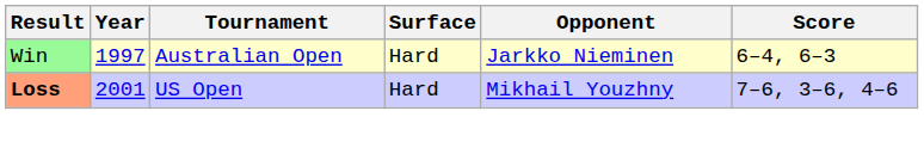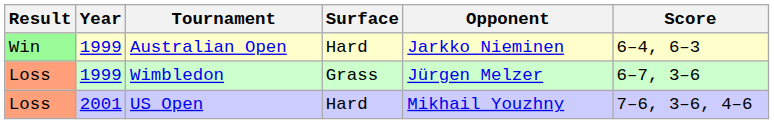Australian Open | Year: 1997 -> 1999
+ row: Loss | 1999 | Wimbledon | Grass | Jürgen Melzer | 6–7, 3–6
US Open | Result: bold -> normal
